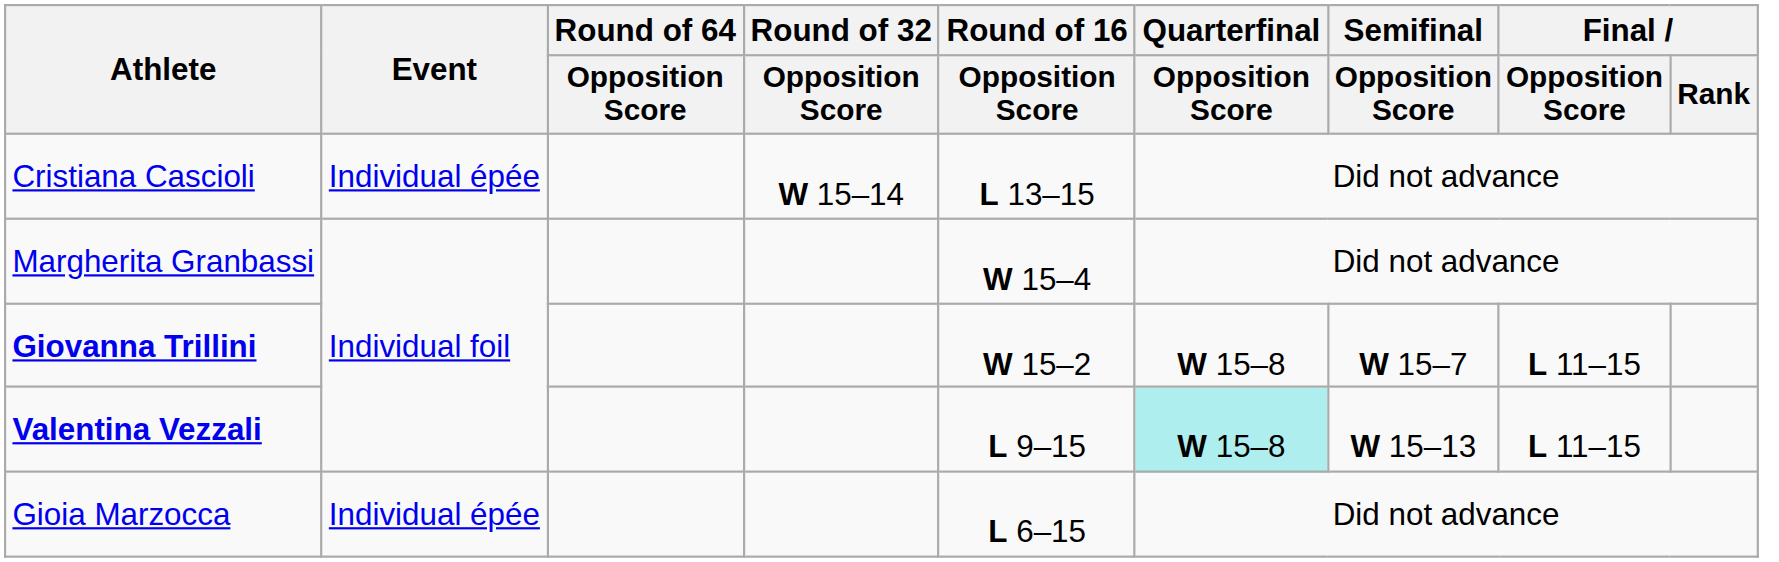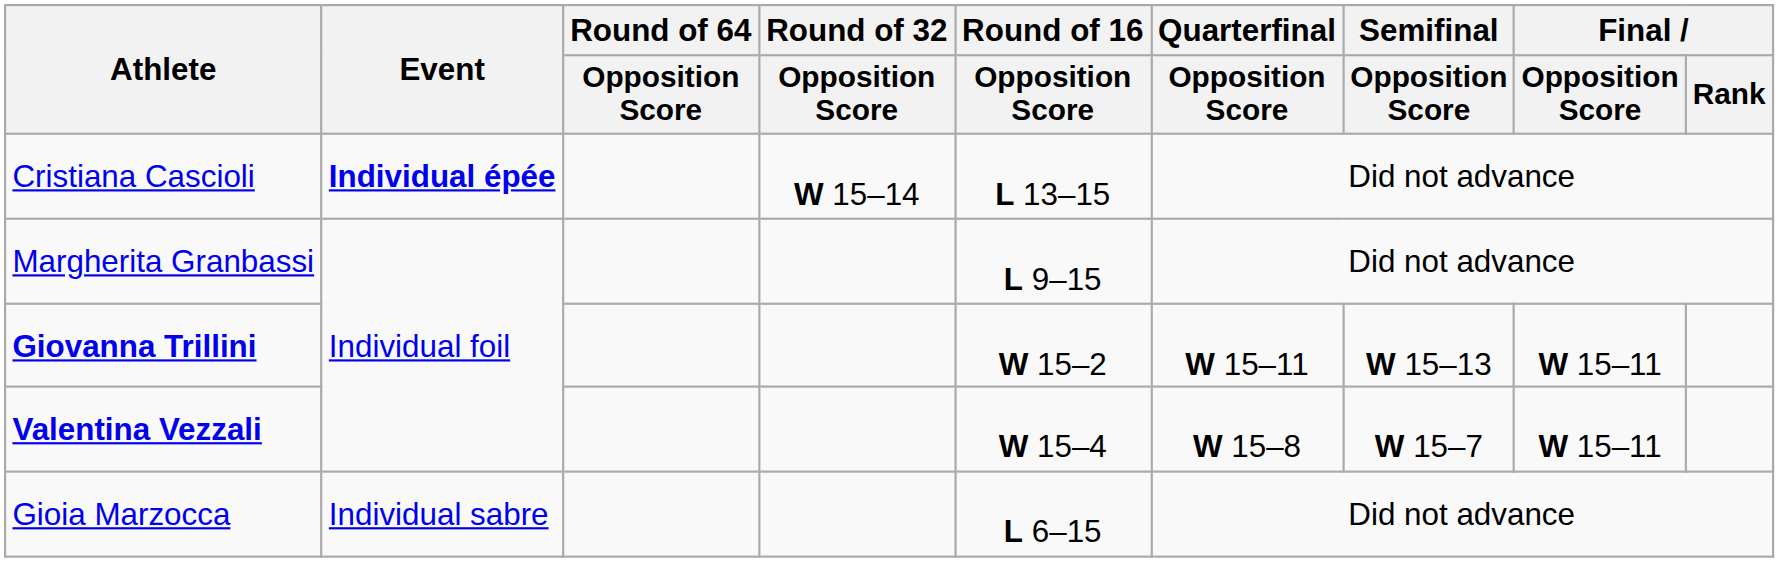Cristiana Cascioli | Event: normal -> bold
Margherita Granbassi | Round of 16 / Opposition Score: W 15–4 -> L 9–15
Giovanna Trillini | Quarterfinal / Opposition Score: W 15–8 -> W 15–11
Giovanna Trillini | Semifinal / Opposition Score: W 15–7 -> W 15–13
Giovanna Trillini | Final / Opposition Score: L 11–15 -> W 15–11
Valentina Vezzali | Round of 16 / Opposition Score: L 9–15 -> W 15–4
Valentina Vezzali | Quarterfinal / Opposition Score: paleturquoise background -> no background
Valentina Vezzali | Semifinal / Opposition Score: W 15–13 -> W 15–7
Valentina Vezzali | Final / Opposition Score: L 11–15 -> W 15–11
Gioia Marzocca | Event: Individual épée -> Individual sabre
